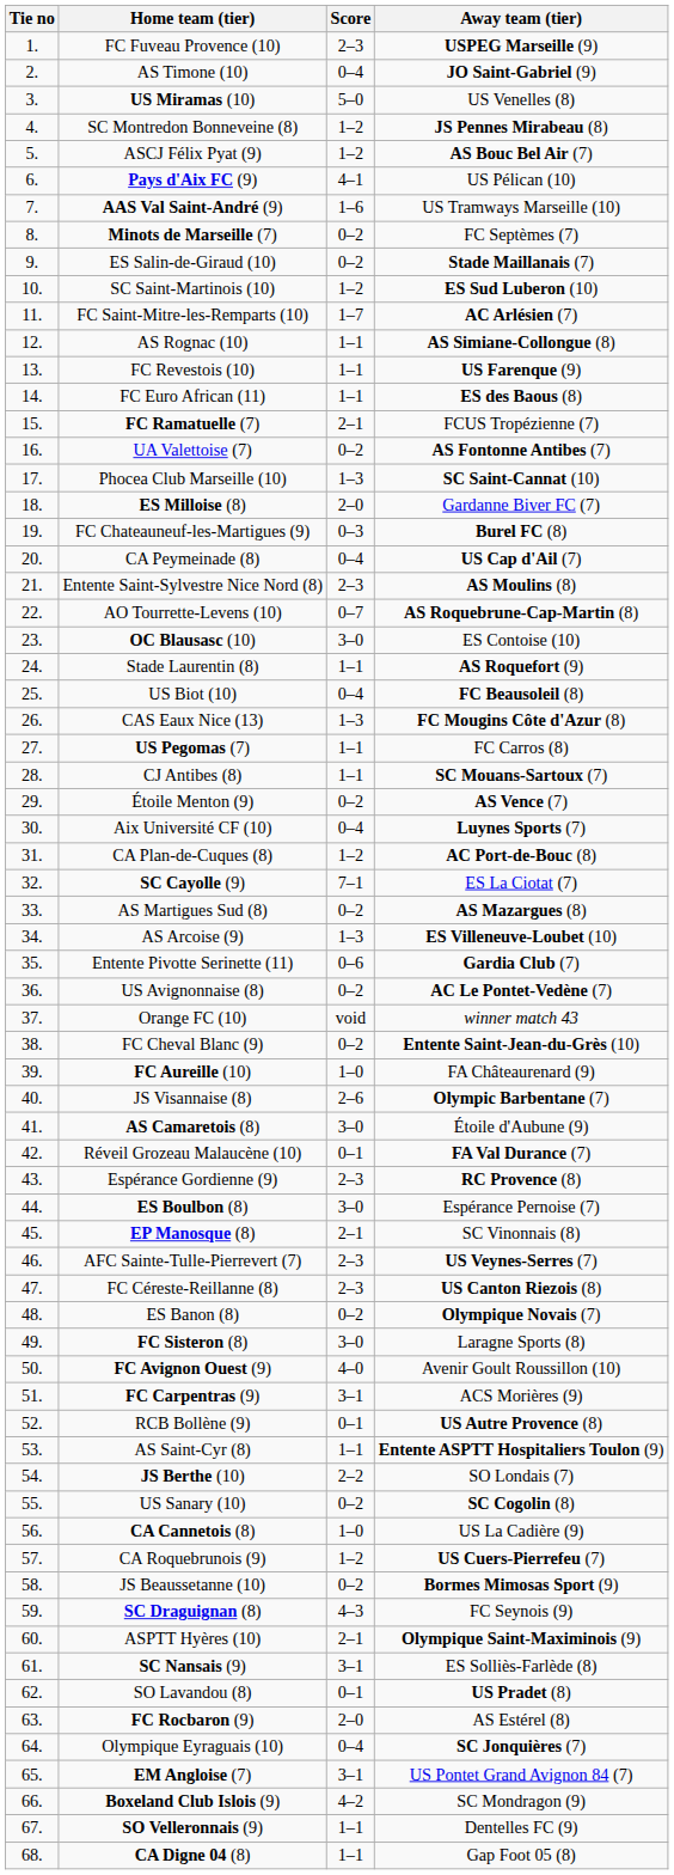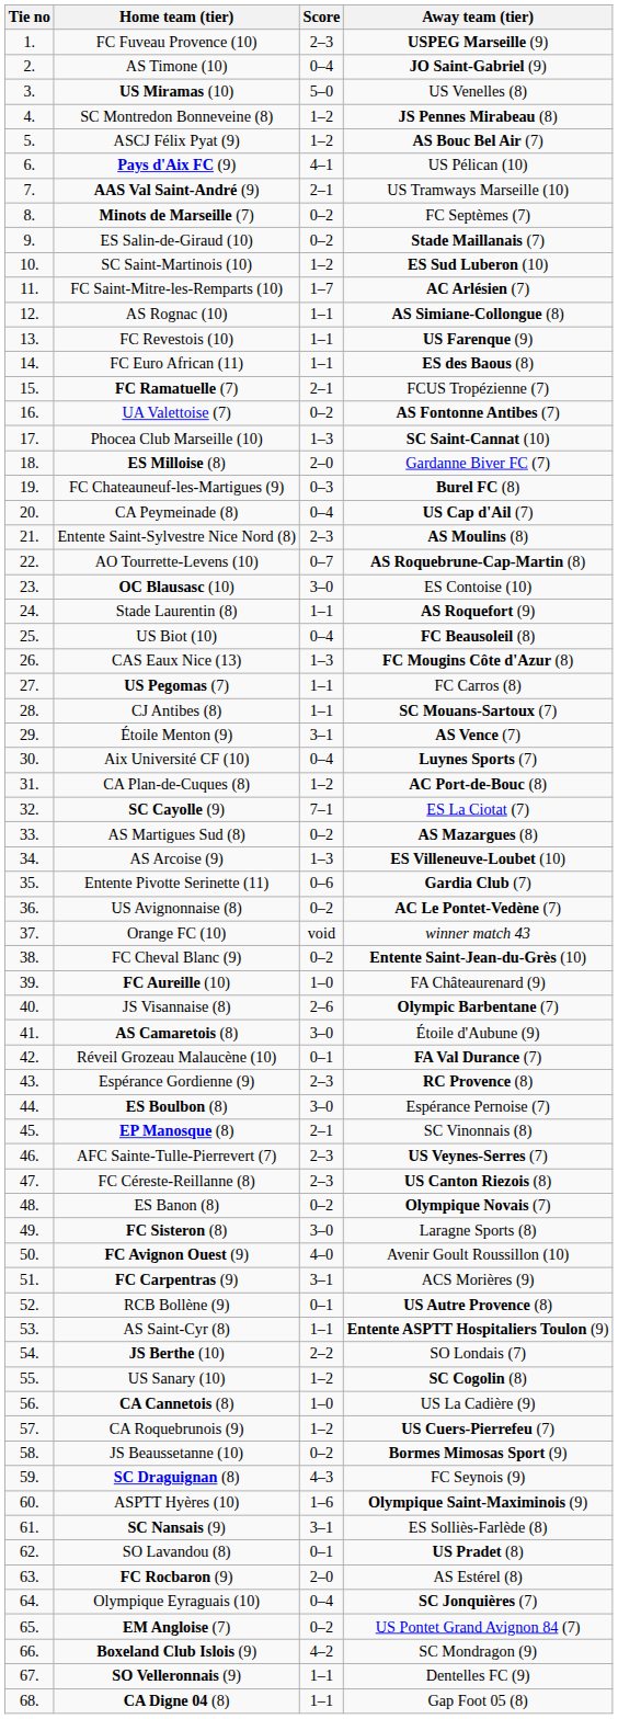AAS Val Saint-André (9) | Score: 1–6 -> 2–1
Étoile Menton (9) | Score: 0–2 -> 3–1
US Sanary (10) | Score: 0–2 -> 1–2
ASPTT Hyères (10) | Score: 2–1 -> 1–6
EM Angloise (7) | Score: 3–1 -> 0–2
